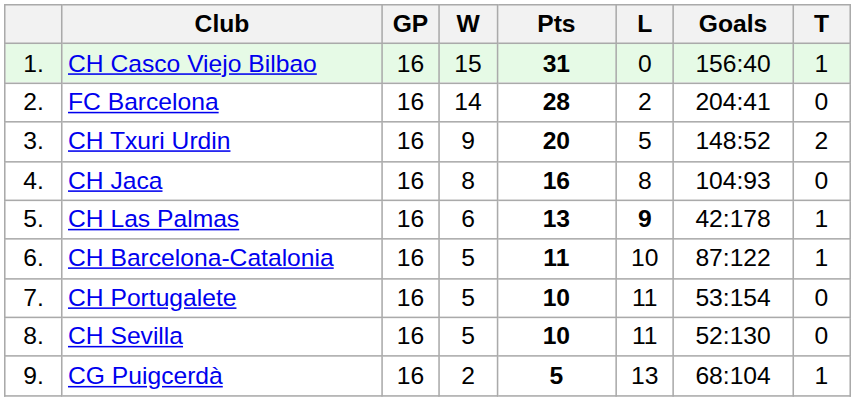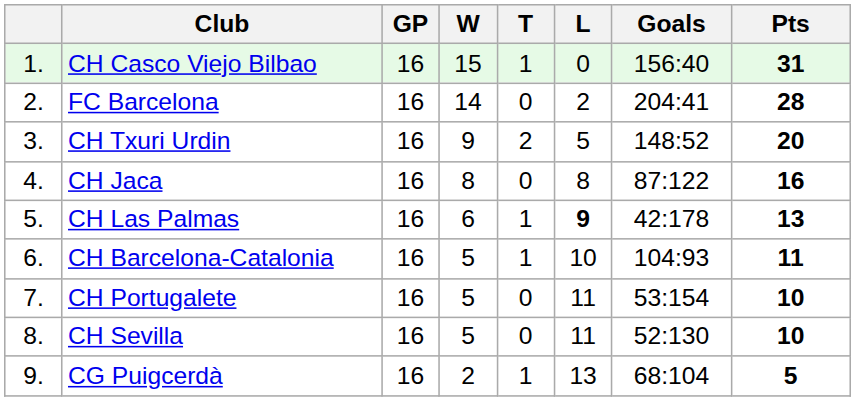columns swapped: T <-> Pts
CH Jaca | Goals: 104:93 -> 87:122
CH Barcelona-Catalonia | Goals: 87:122 -> 104:93
